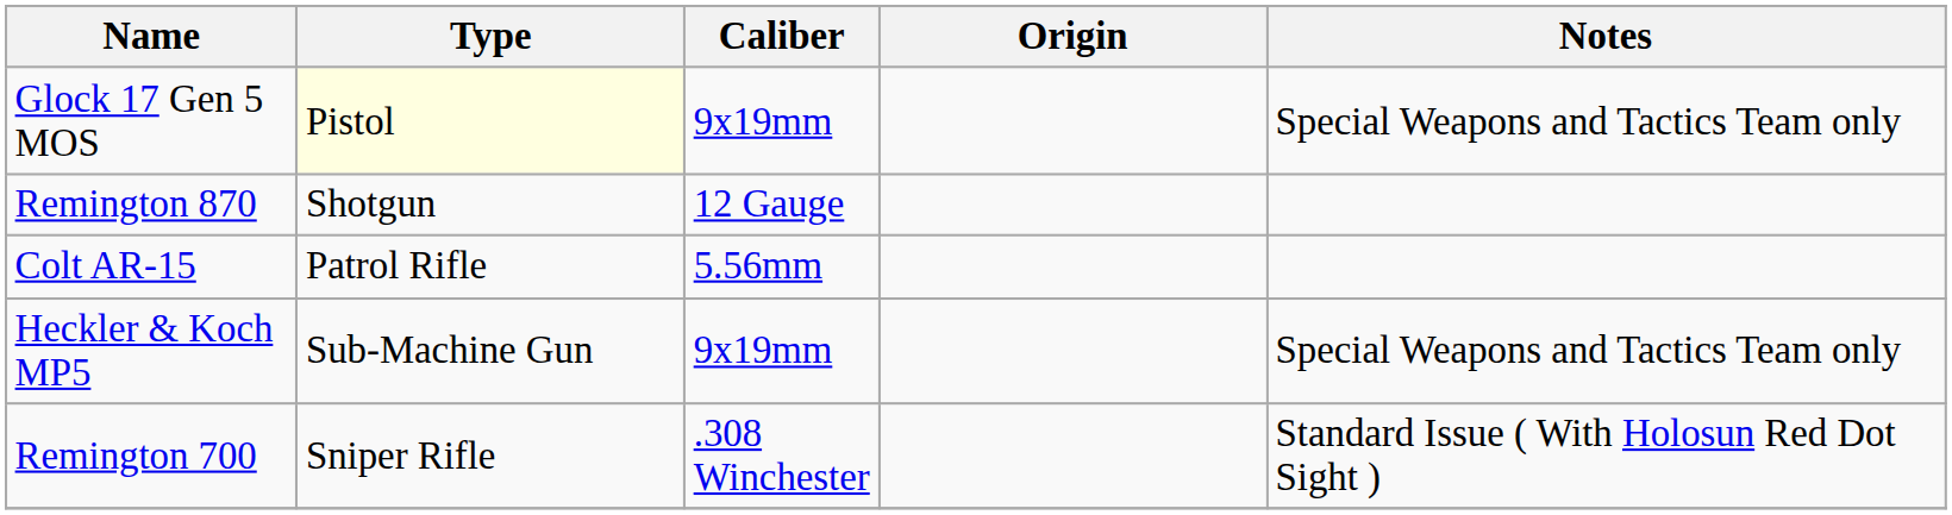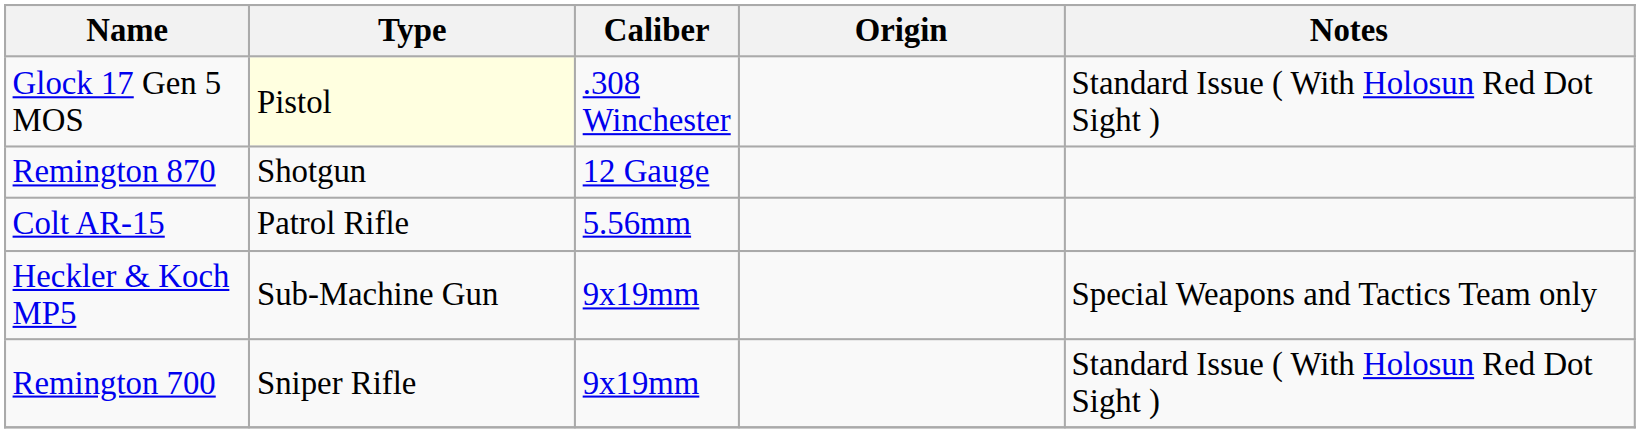Glock 17 Gen 5 MOS | Caliber: 9x19mm -> .308 Winchester
Glock 17 Gen 5 MOS | Notes: Special Weapons and Tactics Team only -> Standard Issue ( With Holosun Red Dot Sight )
Remington 700 | Caliber: .308 Winchester -> 9x19mm
